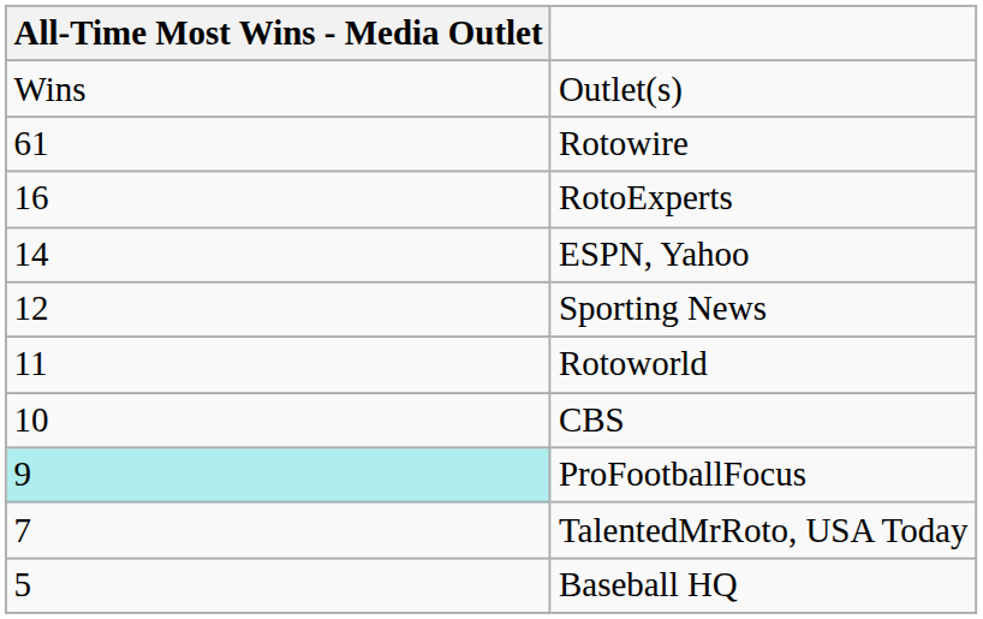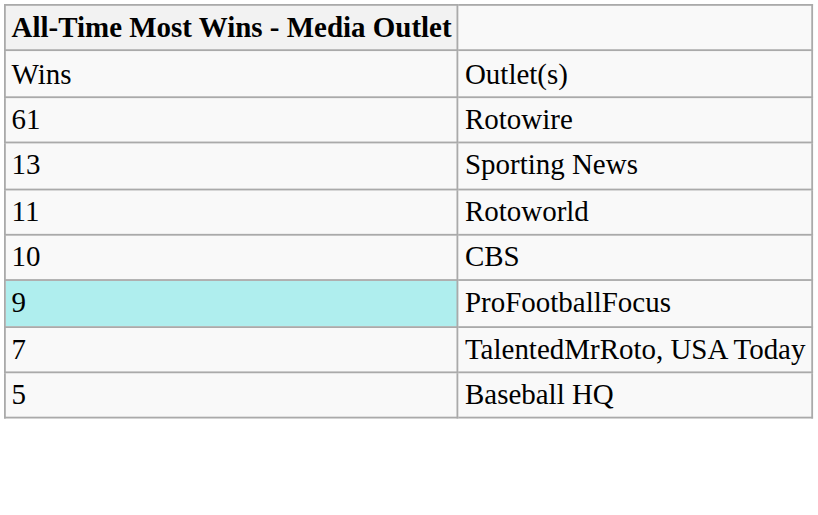- row: 16 | RotoExperts
- row: 14 | ESPN, Yahoo
Sporting News | All-Time Most Wins - Media Outlet: 12 -> 13
